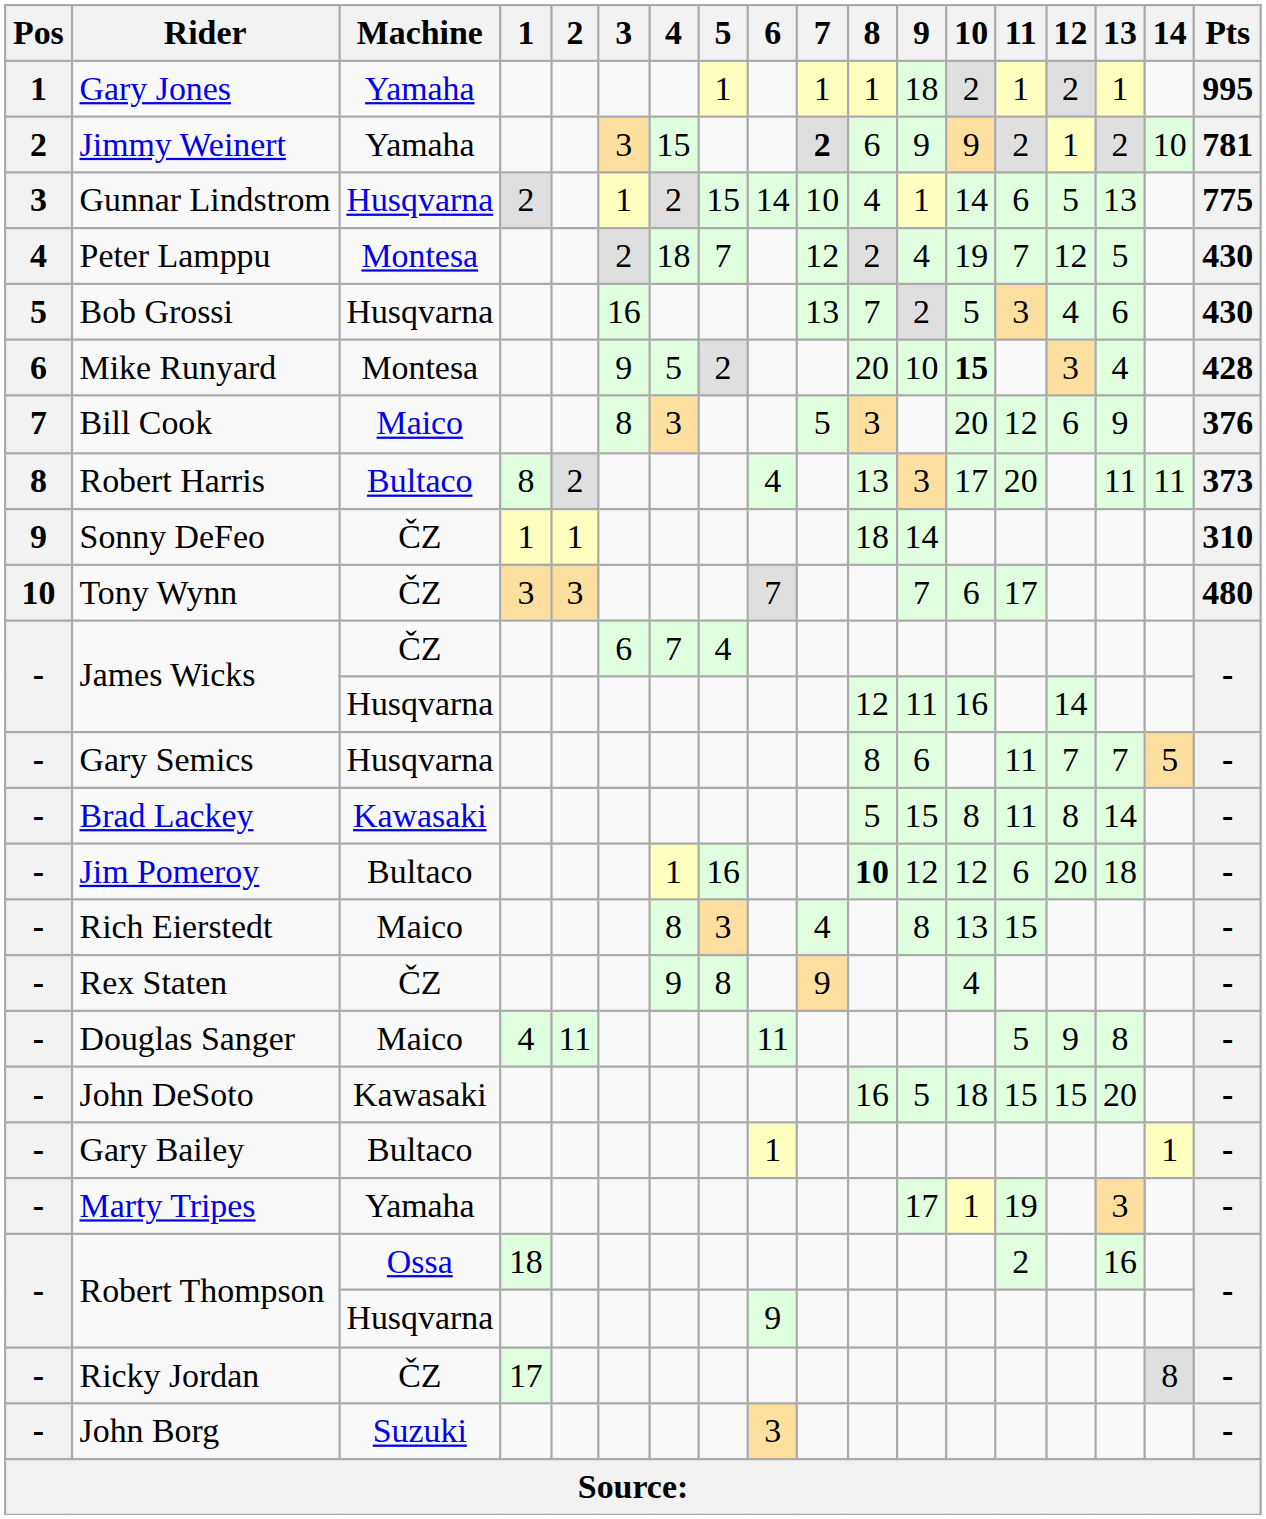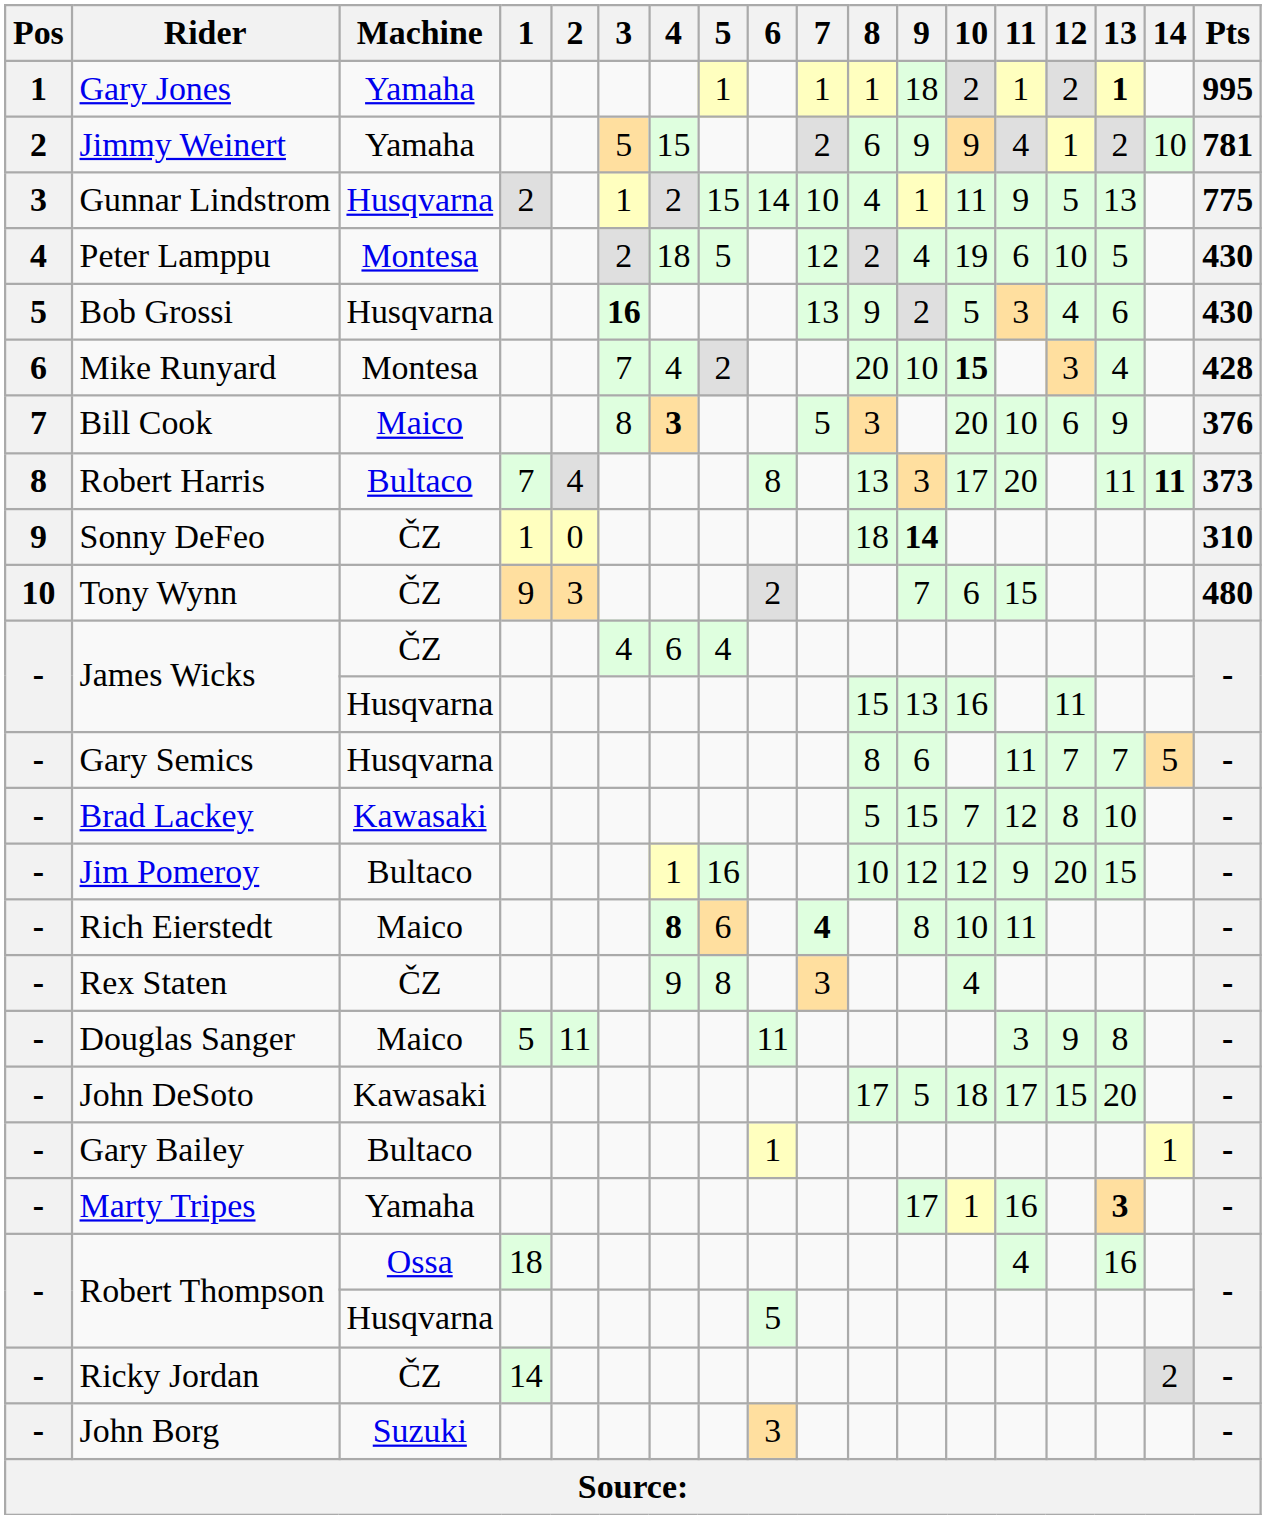Gary Jones | 13: normal -> bold
Jimmy Weinert | 3: 3 -> 5
Jimmy Weinert | 7: bold -> normal
Jimmy Weinert | 11: 2 -> 4
Gunnar Lindstrom | 10: 14 -> 11
Gunnar Lindstrom | 11: 6 -> 9
Peter Lamppu | 5: 7 -> 5
Peter Lamppu | 11: 7 -> 6
Peter Lamppu | 12: 12 -> 10
Bob Grossi | 3: normal -> bold
Bob Grossi | 8: 7 -> 9
Mike Runyard | 3: 9 -> 7
Mike Runyard | 4: 5 -> 4
Bill Cook | 4: normal -> bold
Bill Cook | 11: 12 -> 10
Robert Harris | 1: 8 -> 7
Robert Harris | 2: 2 -> 4
Robert Harris | 6: 4 -> 8
Robert Harris | 14: normal -> bold
Sonny DeFeo | 2: 1 -> 0
Sonny DeFeo | 9: normal -> bold
Tony Wynn | 1: 3 -> 9
Tony Wynn | 6: 7 -> 2
Tony Wynn | 11: 17 -> 15
James Wicks / ČZ | 3: 6 -> 4
James Wicks / ČZ | 4: 7 -> 6
James Wicks / Husqvarna | 8: 12 -> 15
James Wicks / Husqvarna | 9: 11 -> 13
James Wicks / Husqvarna | 12: 14 -> 11
Brad Lackey | 10: 8 -> 7
Brad Lackey | 11: 11 -> 12
Brad Lackey | 13: 14 -> 10
Jim Pomeroy | 8: bold -> normal
Jim Pomeroy | 11: 6 -> 9
Jim Pomeroy | 13: 18 -> 15
Rich Eierstedt | 4: normal -> bold
Rich Eierstedt | 5: 3 -> 6
Rich Eierstedt | 7: normal -> bold
Rich Eierstedt | 10: 13 -> 10
Rich Eierstedt | 11: 15 -> 11
Rex Staten | 7: 9 -> 3
Douglas Sanger | 1: 4 -> 5
Douglas Sanger | 11: 5 -> 3
John DeSoto | 8: 16 -> 17
John DeSoto | 11: 15 -> 17
Marty Tripes | 11: 19 -> 16
Marty Tripes | 13: normal -> bold
Robert Thompson / Ossa | 11: 2 -> 4
Robert Thompson / Husqvarna | 6: 9 -> 5
Ricky Jordan | 1: 17 -> 14
Ricky Jordan | 14: 8 -> 2
